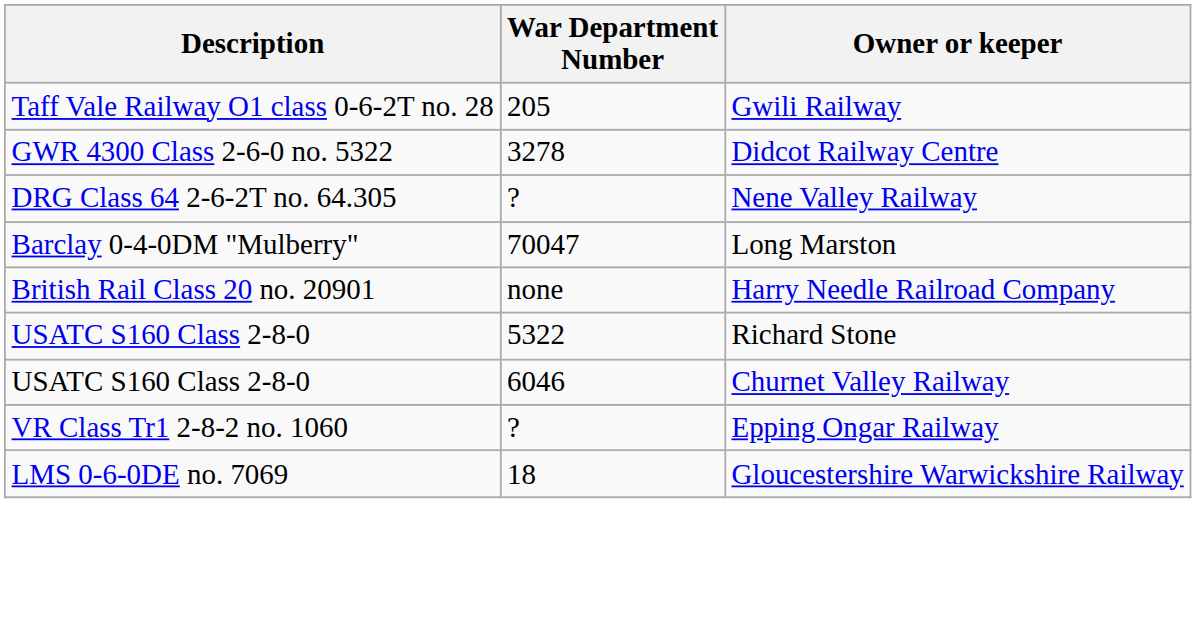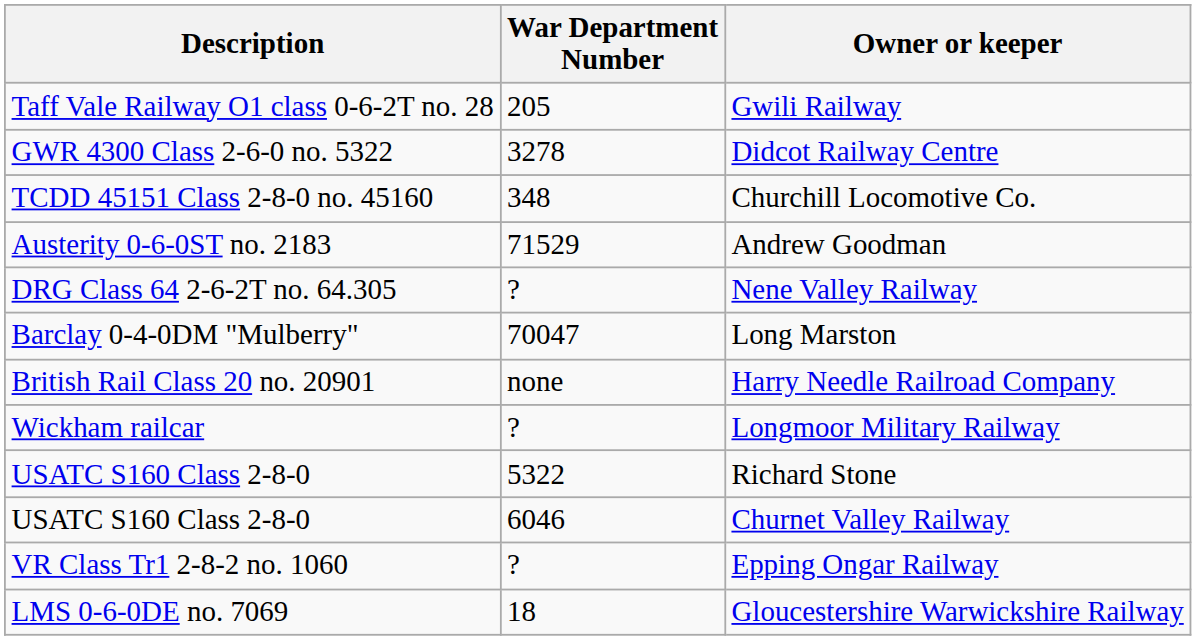+ row: TCDD 45151 Class 2-8-0 no. 45160 | 348 | Churchill Locomotive Co.
+ row: Austerity 0-6-0ST no. 2183 | 71529 | Andrew Goodman
+ row: Wickham railcar | ? | Longmoor Military Railway
